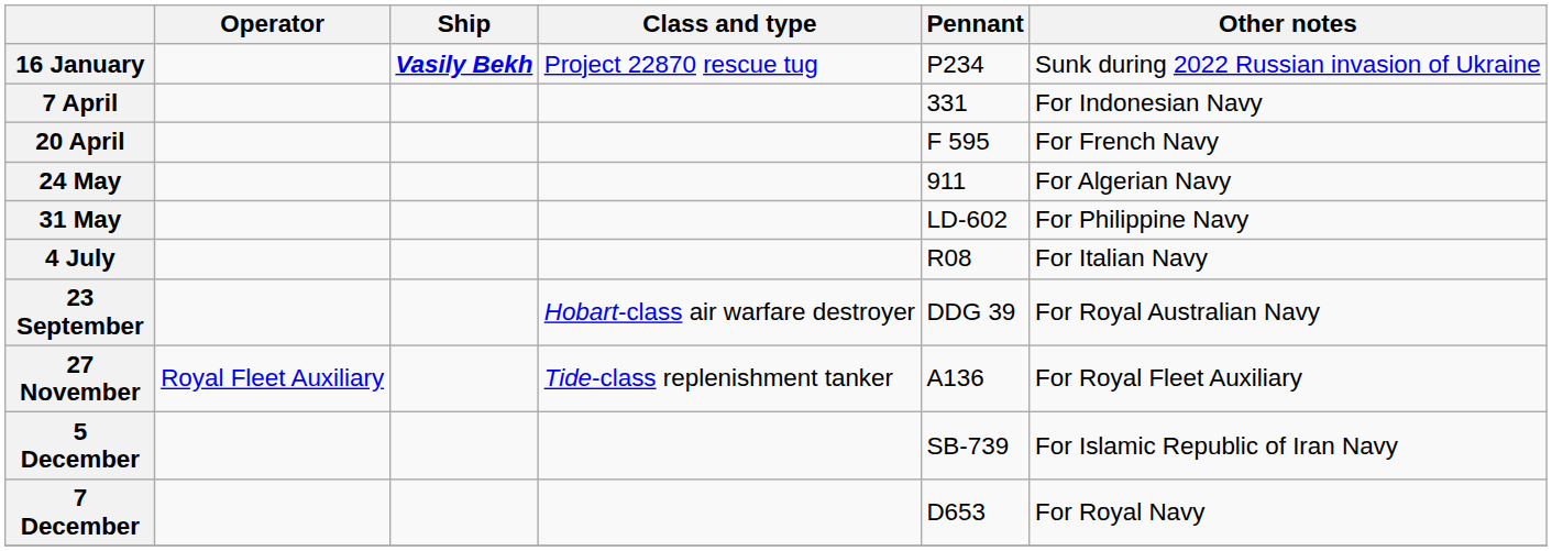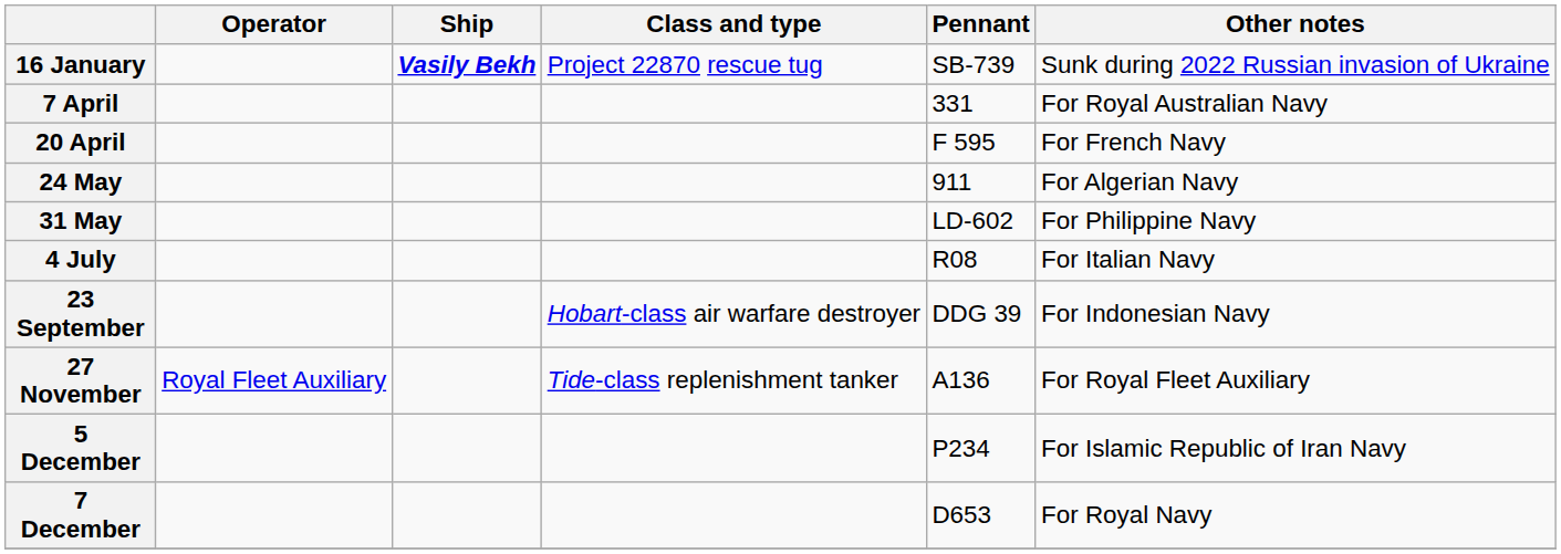16 January | Pennant: P234 -> SB-739
7 April | Other notes: For Indonesian Navy -> For Royal Australian Navy
23 September | Other notes: For Royal Australian Navy -> For Indonesian Navy
5 December | Pennant: SB-739 -> P234
